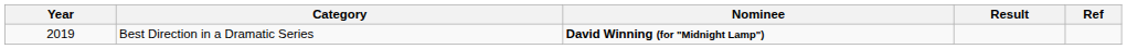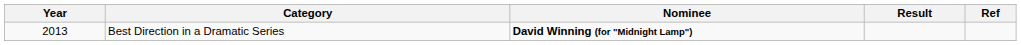Best Direction in a Dramatic Series | Year: 2019 -> 2013
